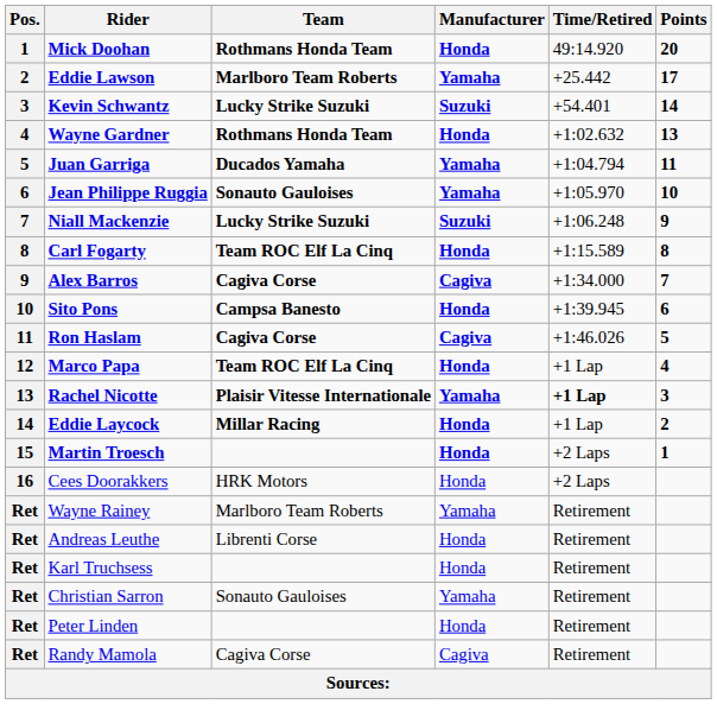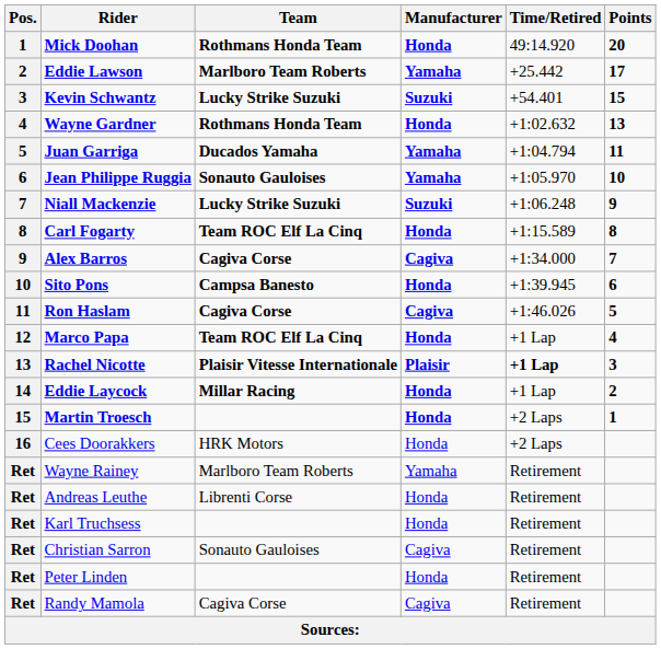Kevin Schwantz | Points: 14 -> 15
Rachel Nicotte | Manufacturer: Yamaha -> Plaisir
Christian Sarron | Manufacturer: Yamaha -> Cagiva
